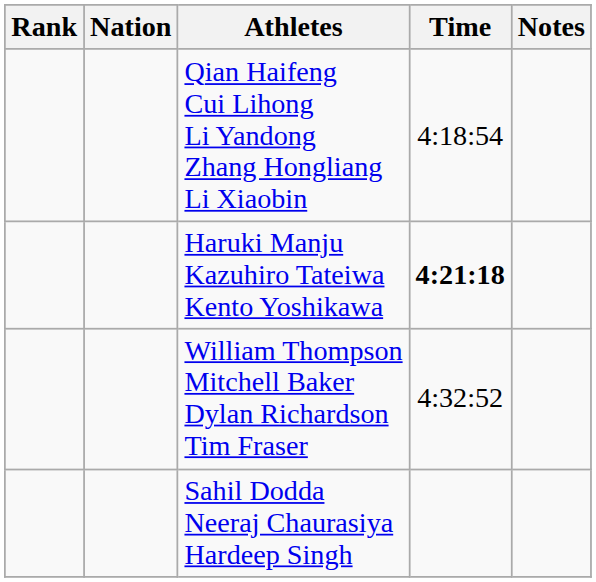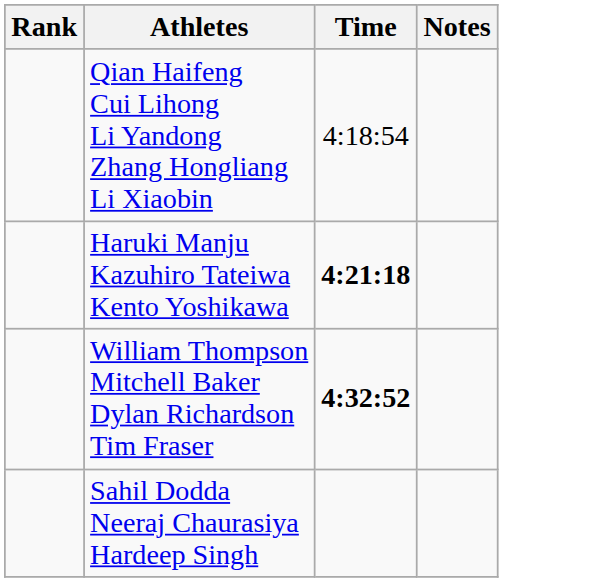- column: Nation
William Thompson Mitchell Baker Dylan Richardson Tim Fraser | Time: normal -> bold
